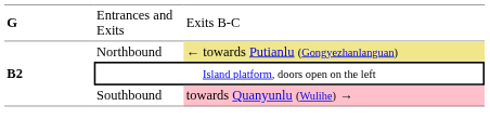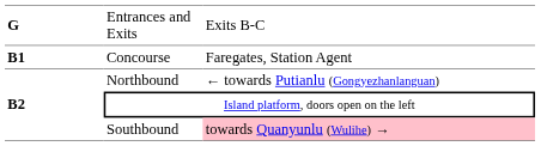+ row: B1 | Concourse | Faregates, Station Agent
Northbound | column 3: khaki background -> no background
